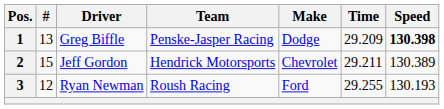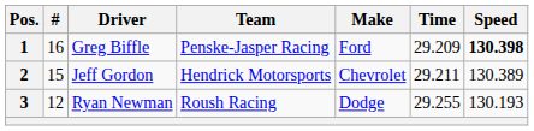1 | #: 13 -> 16
1 | Make: Dodge -> Ford
3 | Make: Ford -> Dodge
